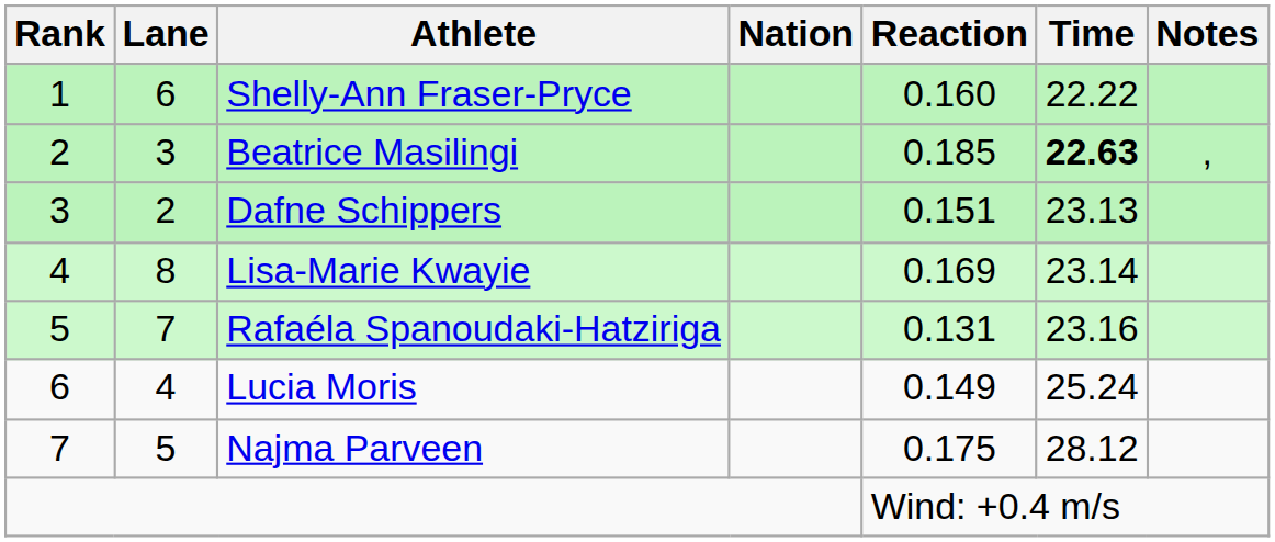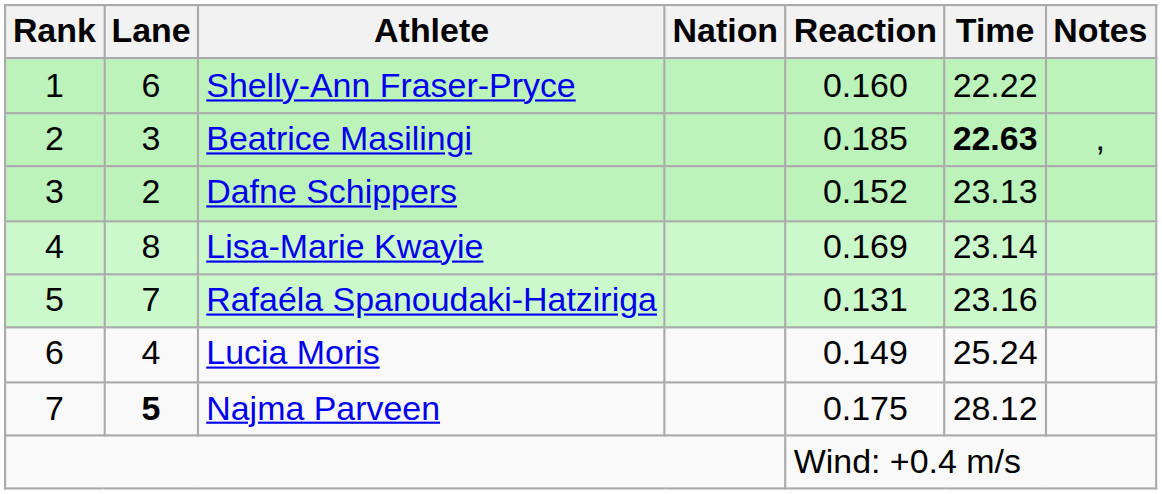Dafne Schippers | Reaction: 0.151 -> 0.152
Najma Parveen | Lane: normal -> bold
